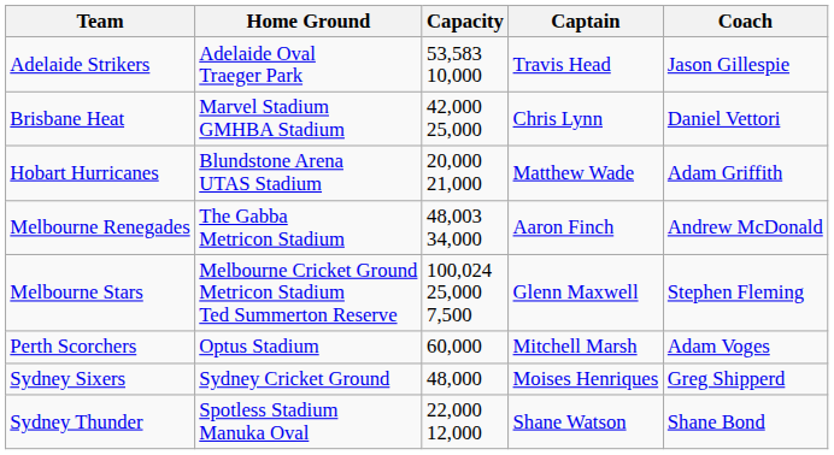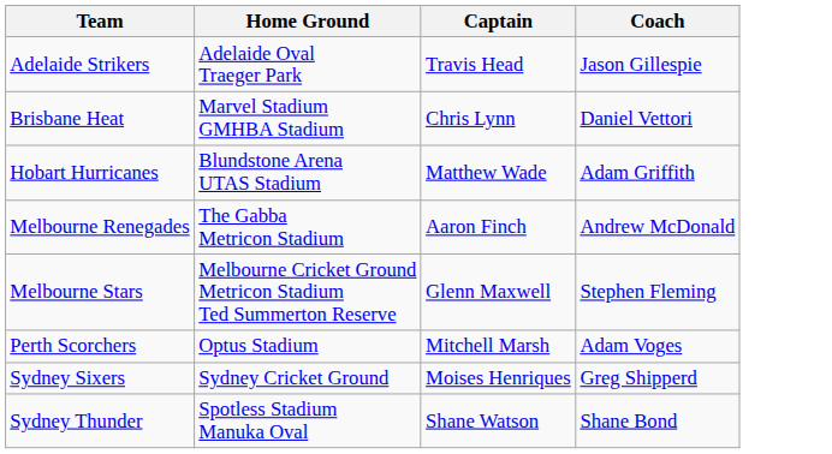- column: Capacity | 53,583 10,000 | 42,000 25,000 | 20,000 21,000 | 48,003 34,000 | 100,024 25,000 7,500 | 60,000 | 48,000 | 22,000 12,000
